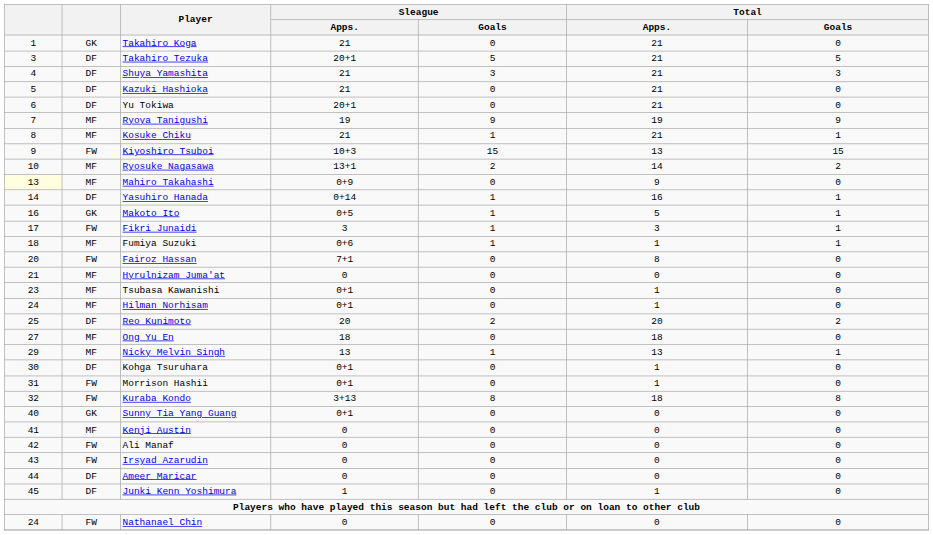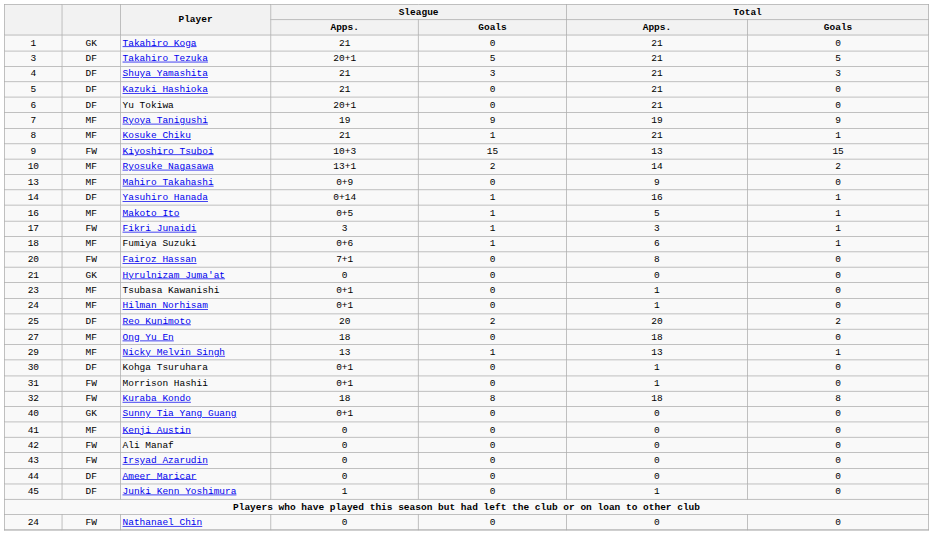Mahiro Takahashi | column 1: lightyellow background -> no background
Makoto Ito | column 2: GK -> MF
Fumiya Suzuki | Total / Apps.: 1 -> 6
Hyrulnizam Juma'at | column 2: MF -> GK
Kuraba Kondo | Sleague / Apps.: 3+13 -> 18
